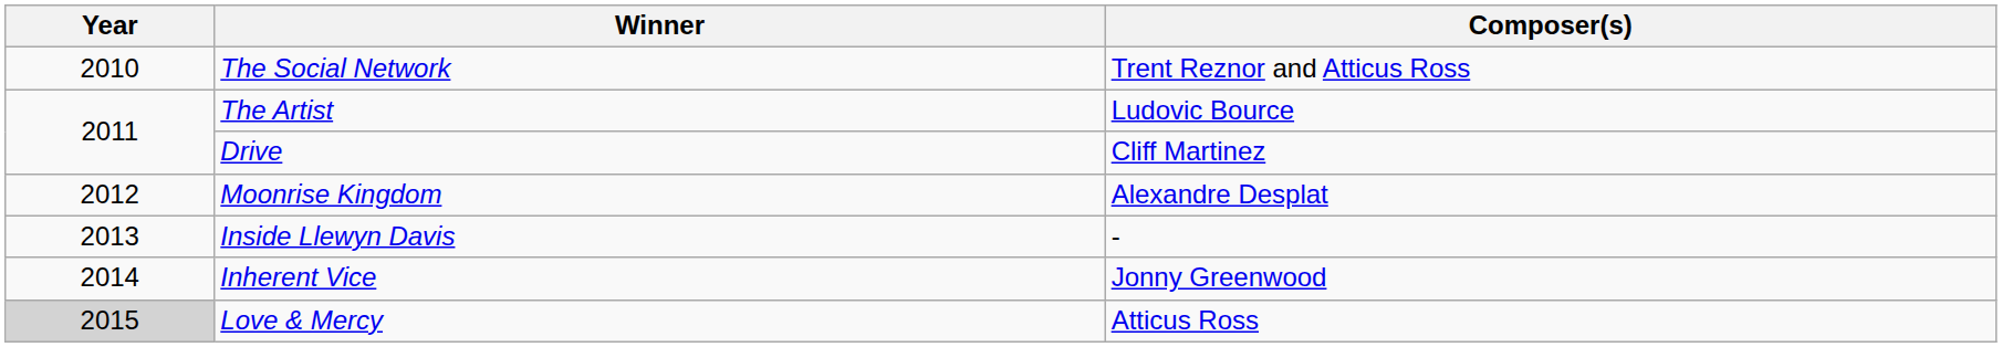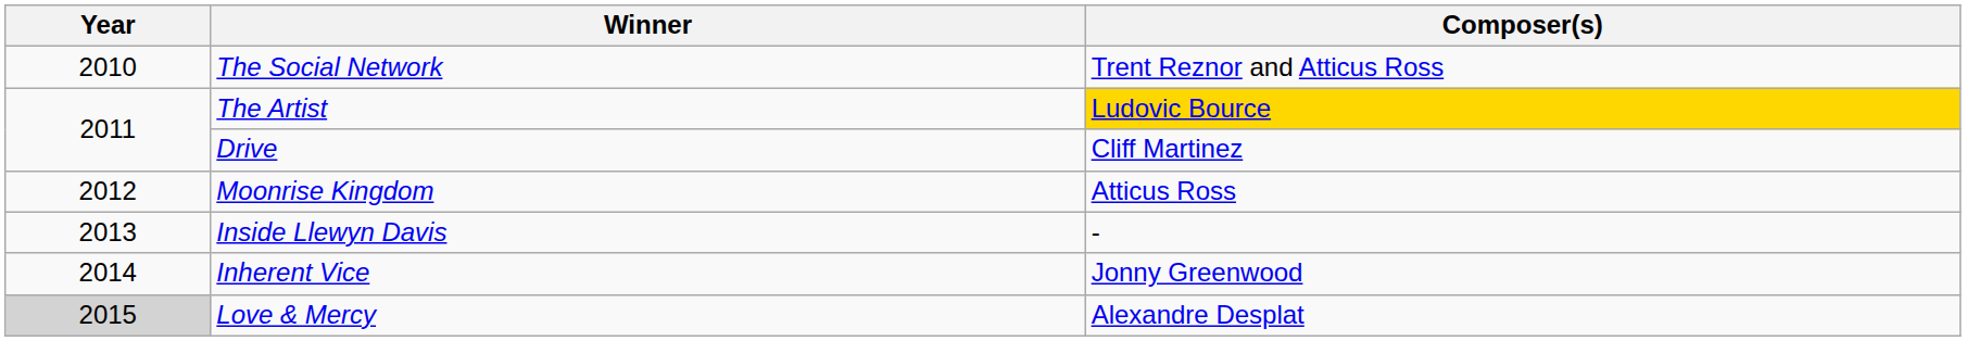The Artist | Composer(s): no background -> gold background
Moonrise Kingdom | Composer(s): Alexandre Desplat -> Atticus Ross
Love & Mercy | Composer(s): Atticus Ross -> Alexandre Desplat
